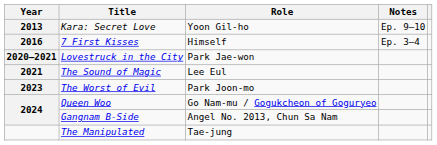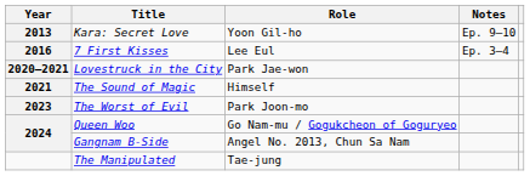7 First Kisses | Role: Himself -> Lee Eul
The Sound of Magic | Role: Lee Eul -> Himself
